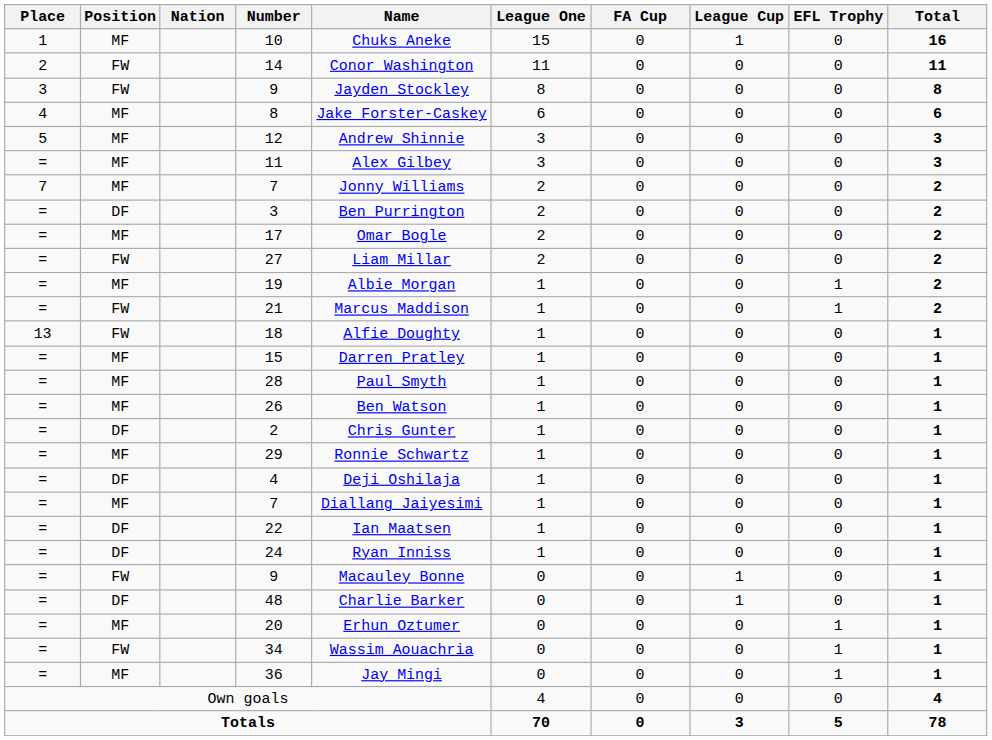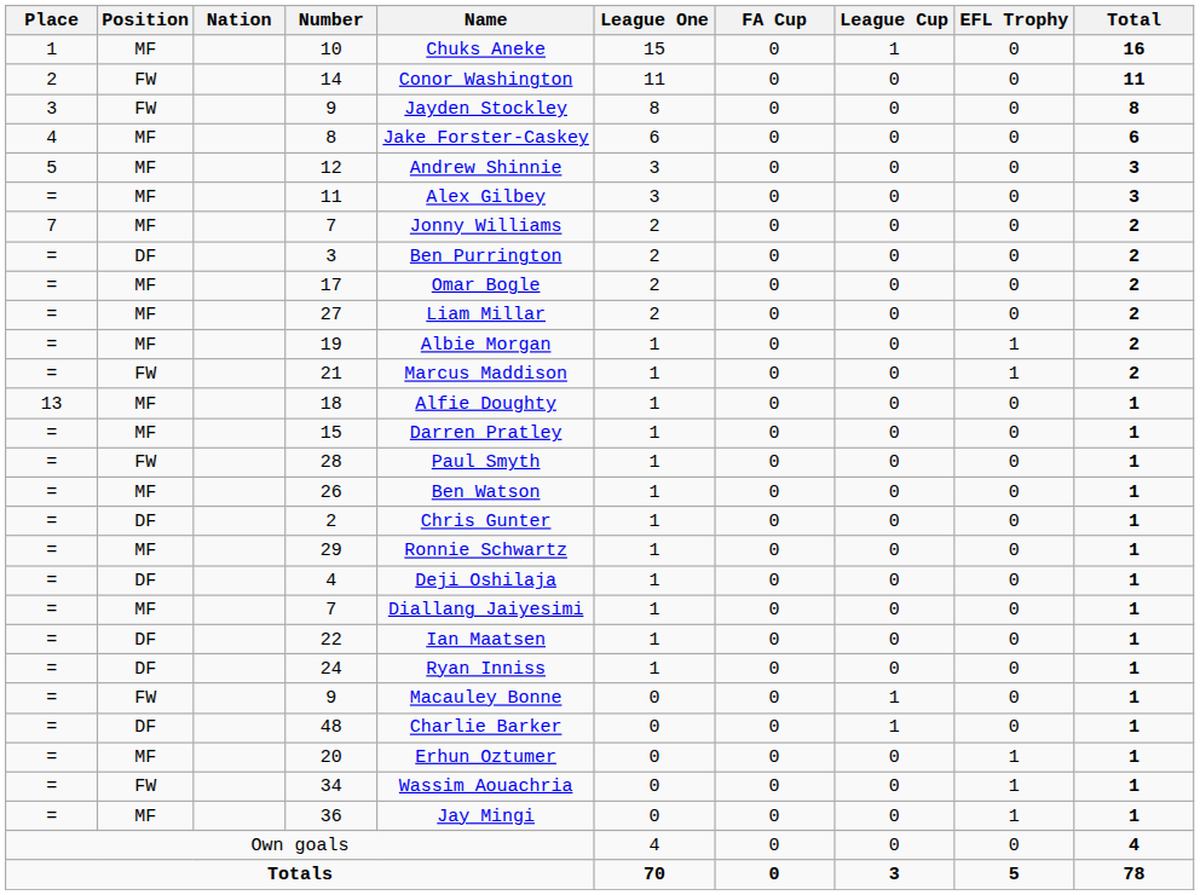27 | Position: FW -> MF
18 | Position: FW -> MF
28 | Position: MF -> FW
